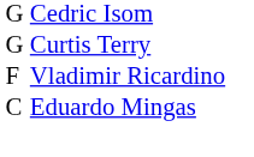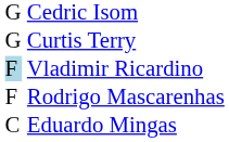Vladimir Ricardino | column 1: no background -> lightblue background
+ row: F | Rodrigo Mascarenhas
